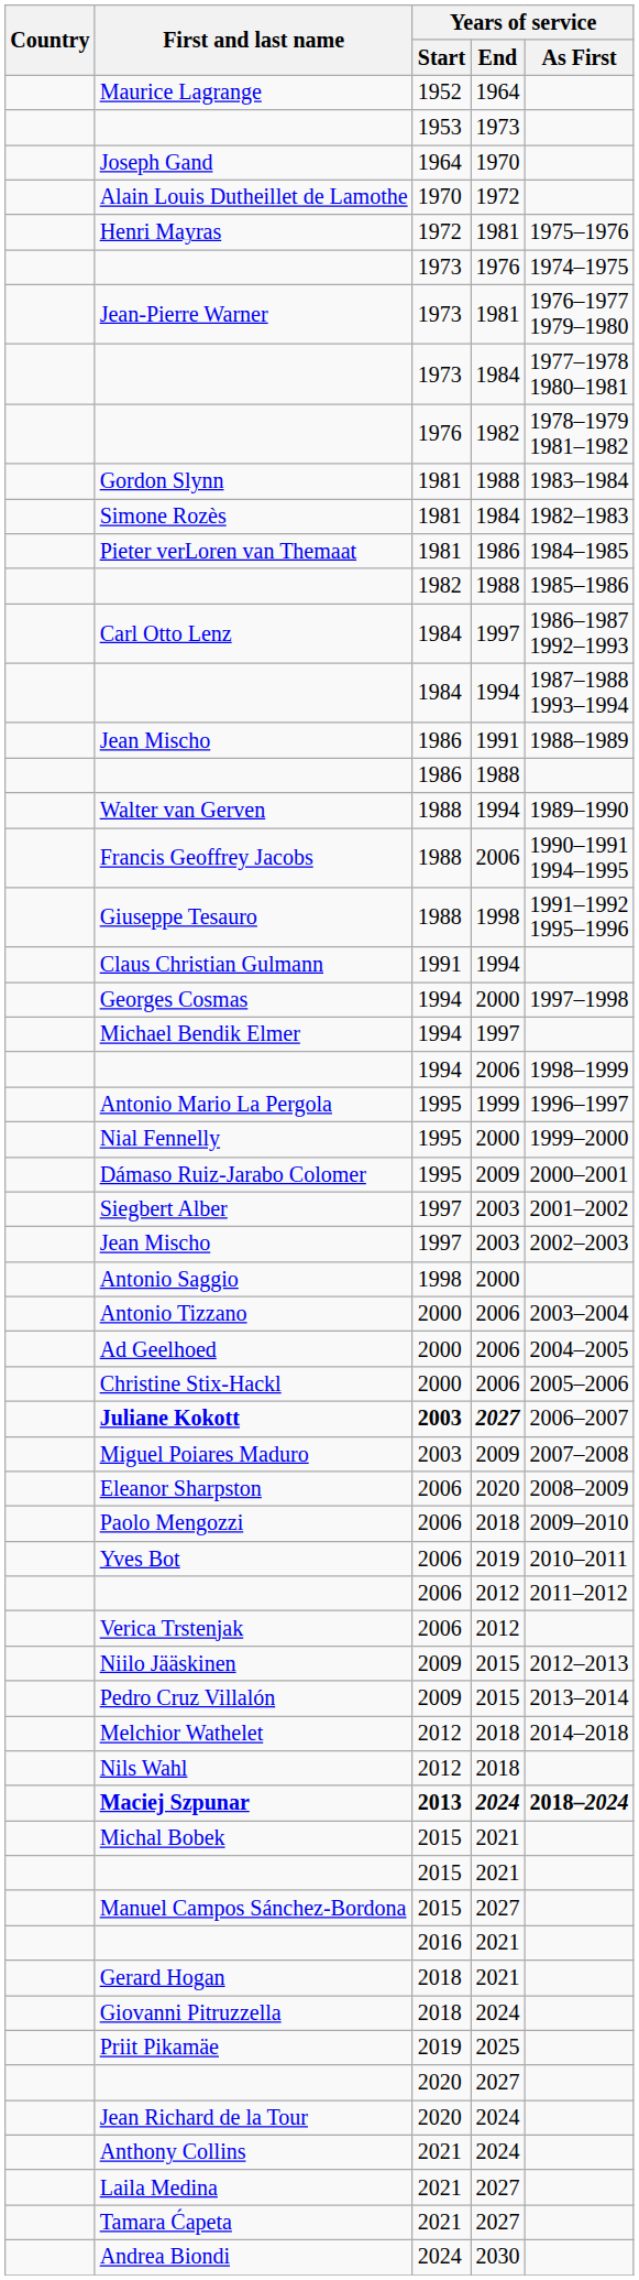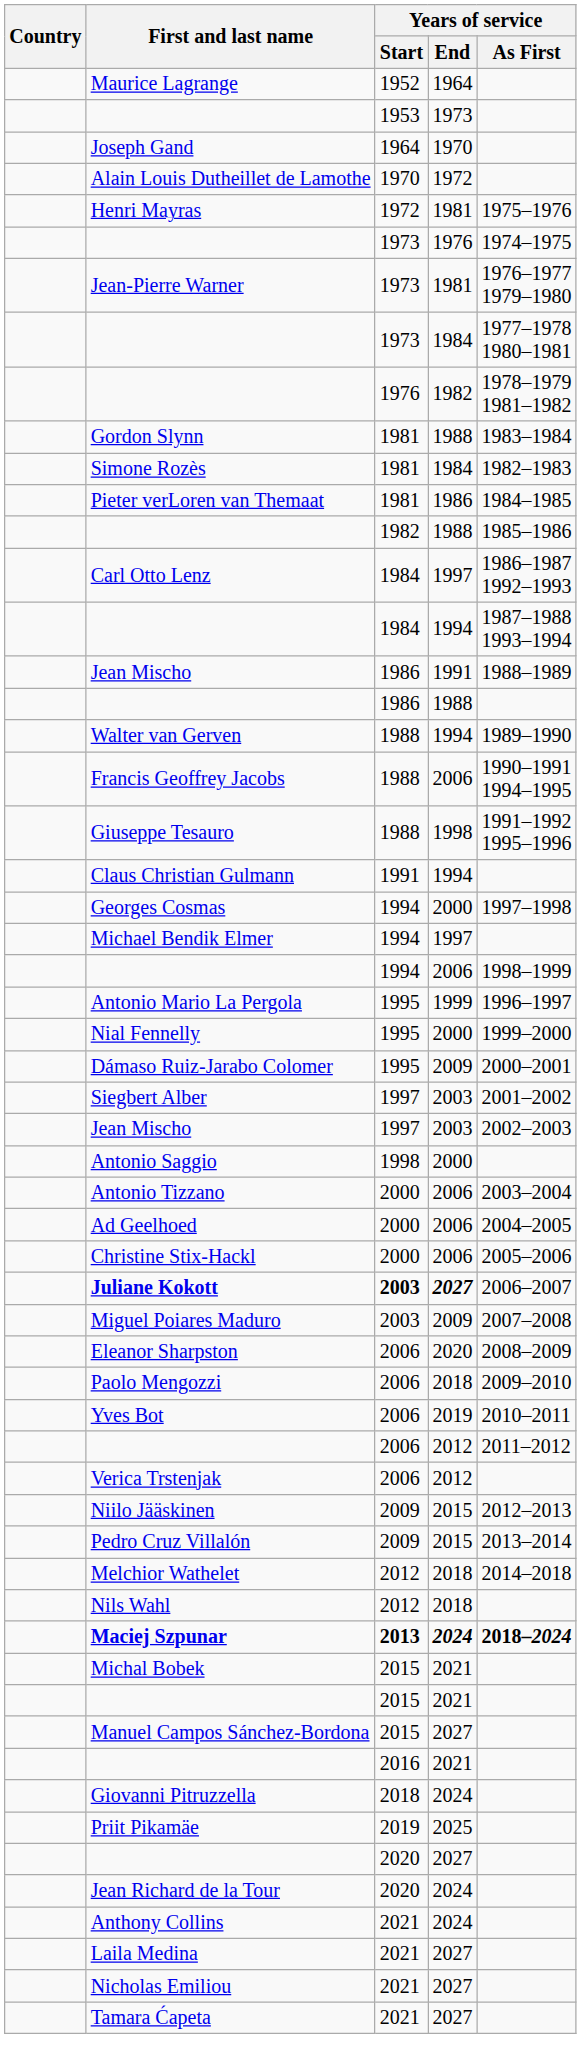- row: Gerard Hogan | 2018 | 2021
+ row: Nicholas Emiliou | 2021 | 2027
- row: Andrea Biondi | 2024 | 2030
